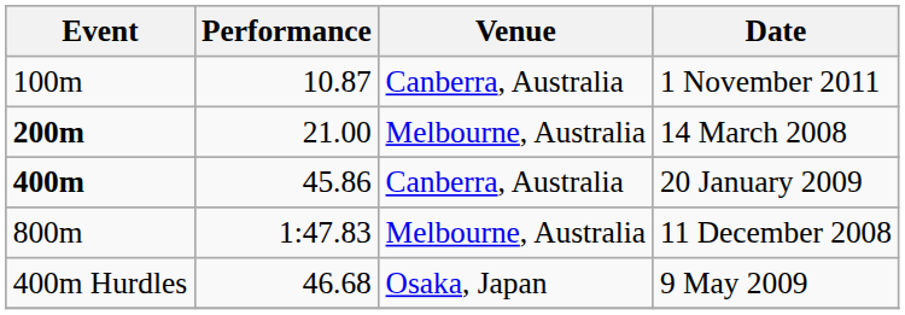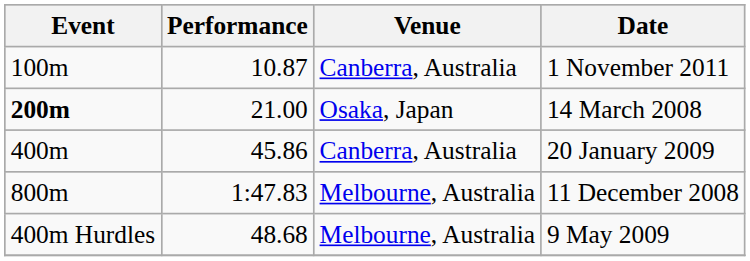14 March 2008 | Venue: Melbourne, Australia -> Osaka, Japan
20 January 2009 | Event: bold -> normal
9 May 2009 | Performance: 46.68 -> 48.68
9 May 2009 | Venue: Osaka, Japan -> Melbourne, Australia
